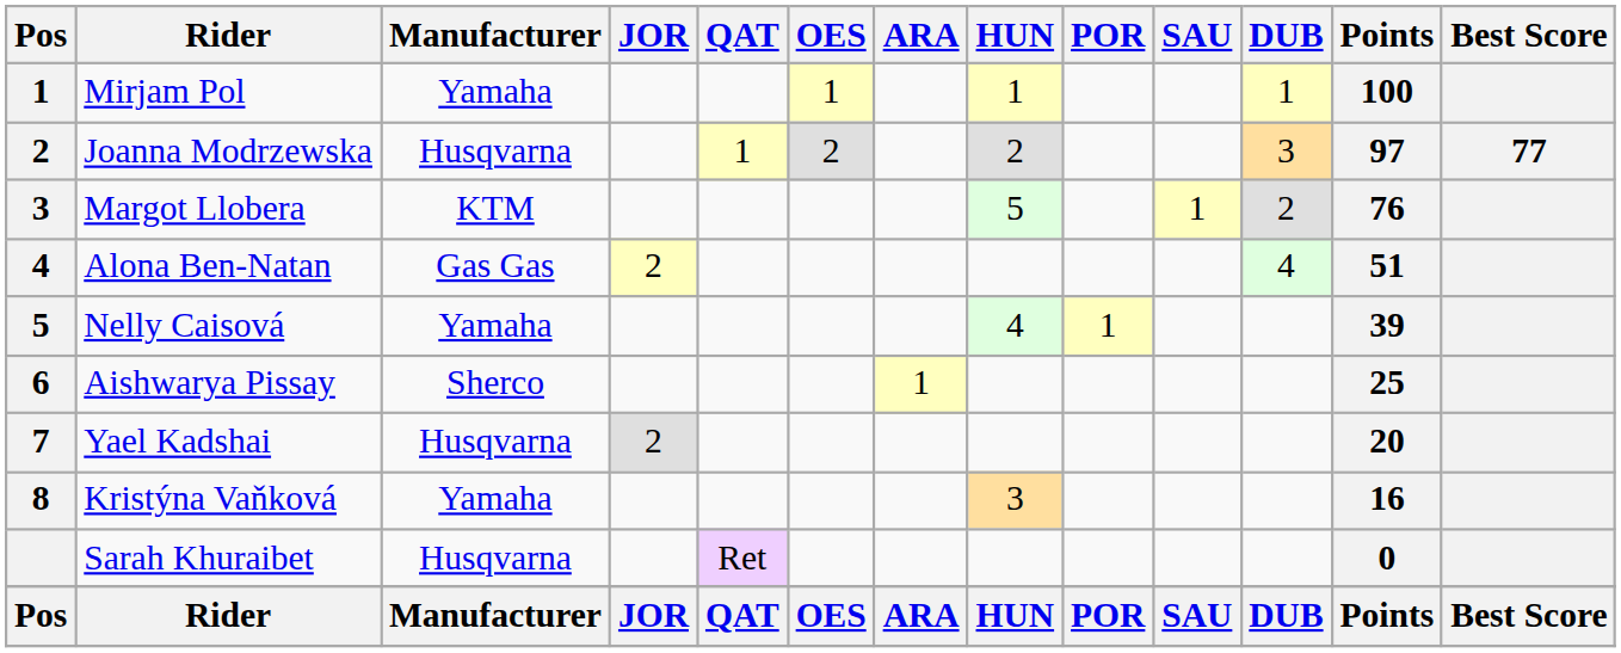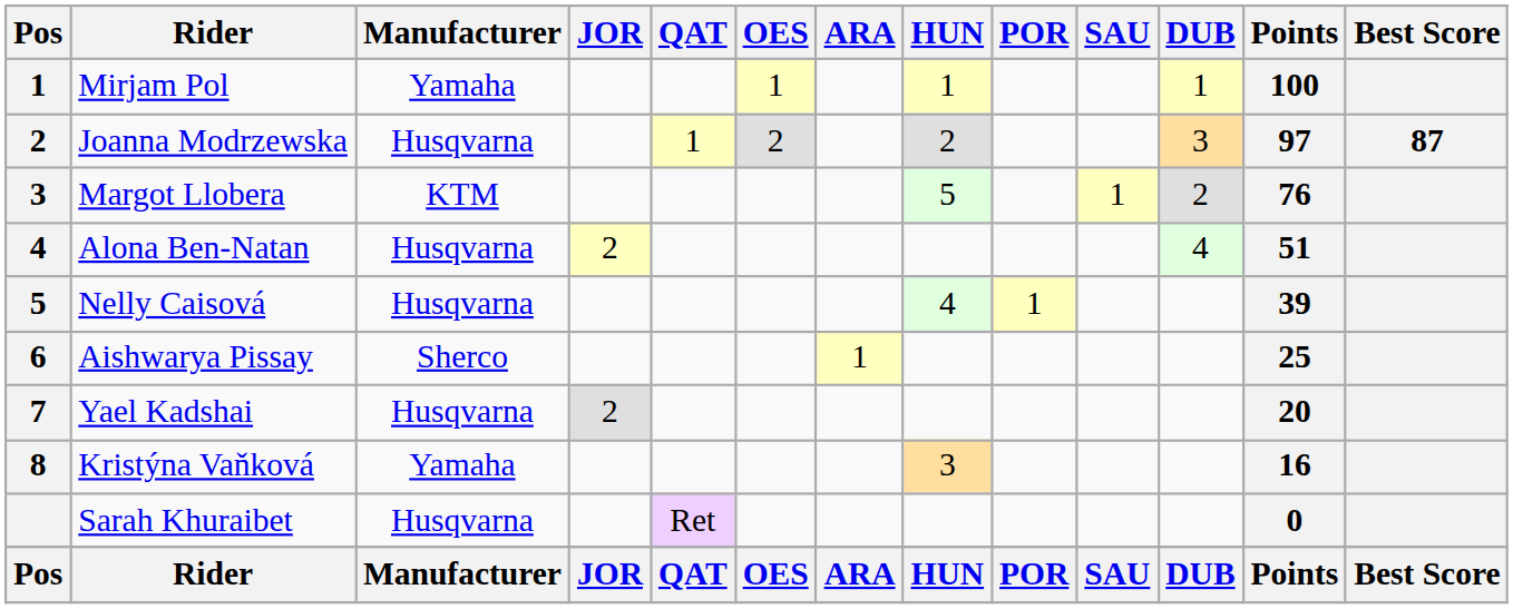Joanna Modrzewska | Best Score: 77 -> 87
Alona Ben-Natan | Manufacturer: Gas Gas -> Husqvarna
Nelly Caisová | Manufacturer: Yamaha -> Husqvarna
